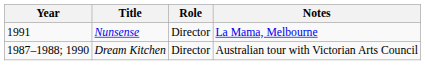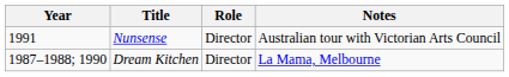Nunsense | Notes: La Mama, Melbourne -> Australian tour with Victorian Arts Council
Dream Kitchen | Notes: Australian tour with Victorian Arts Council -> La Mama, Melbourne
